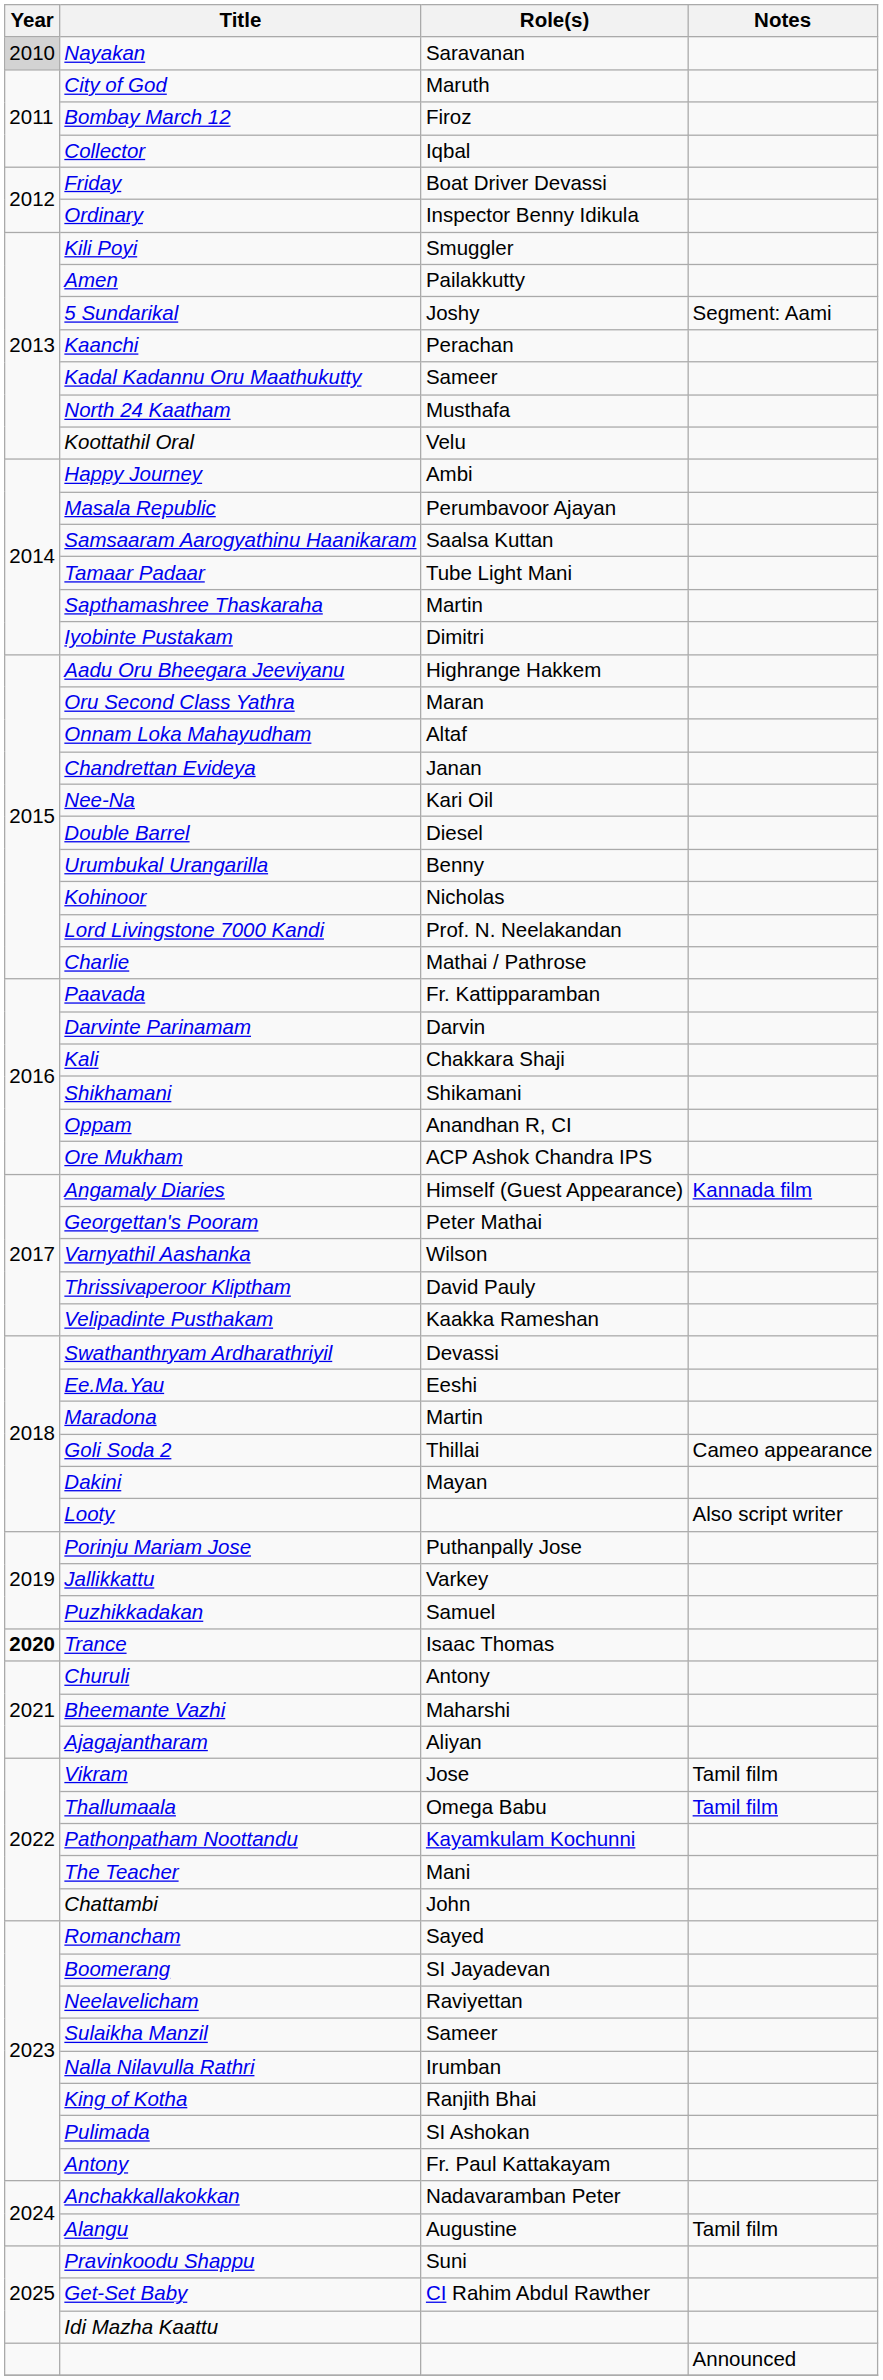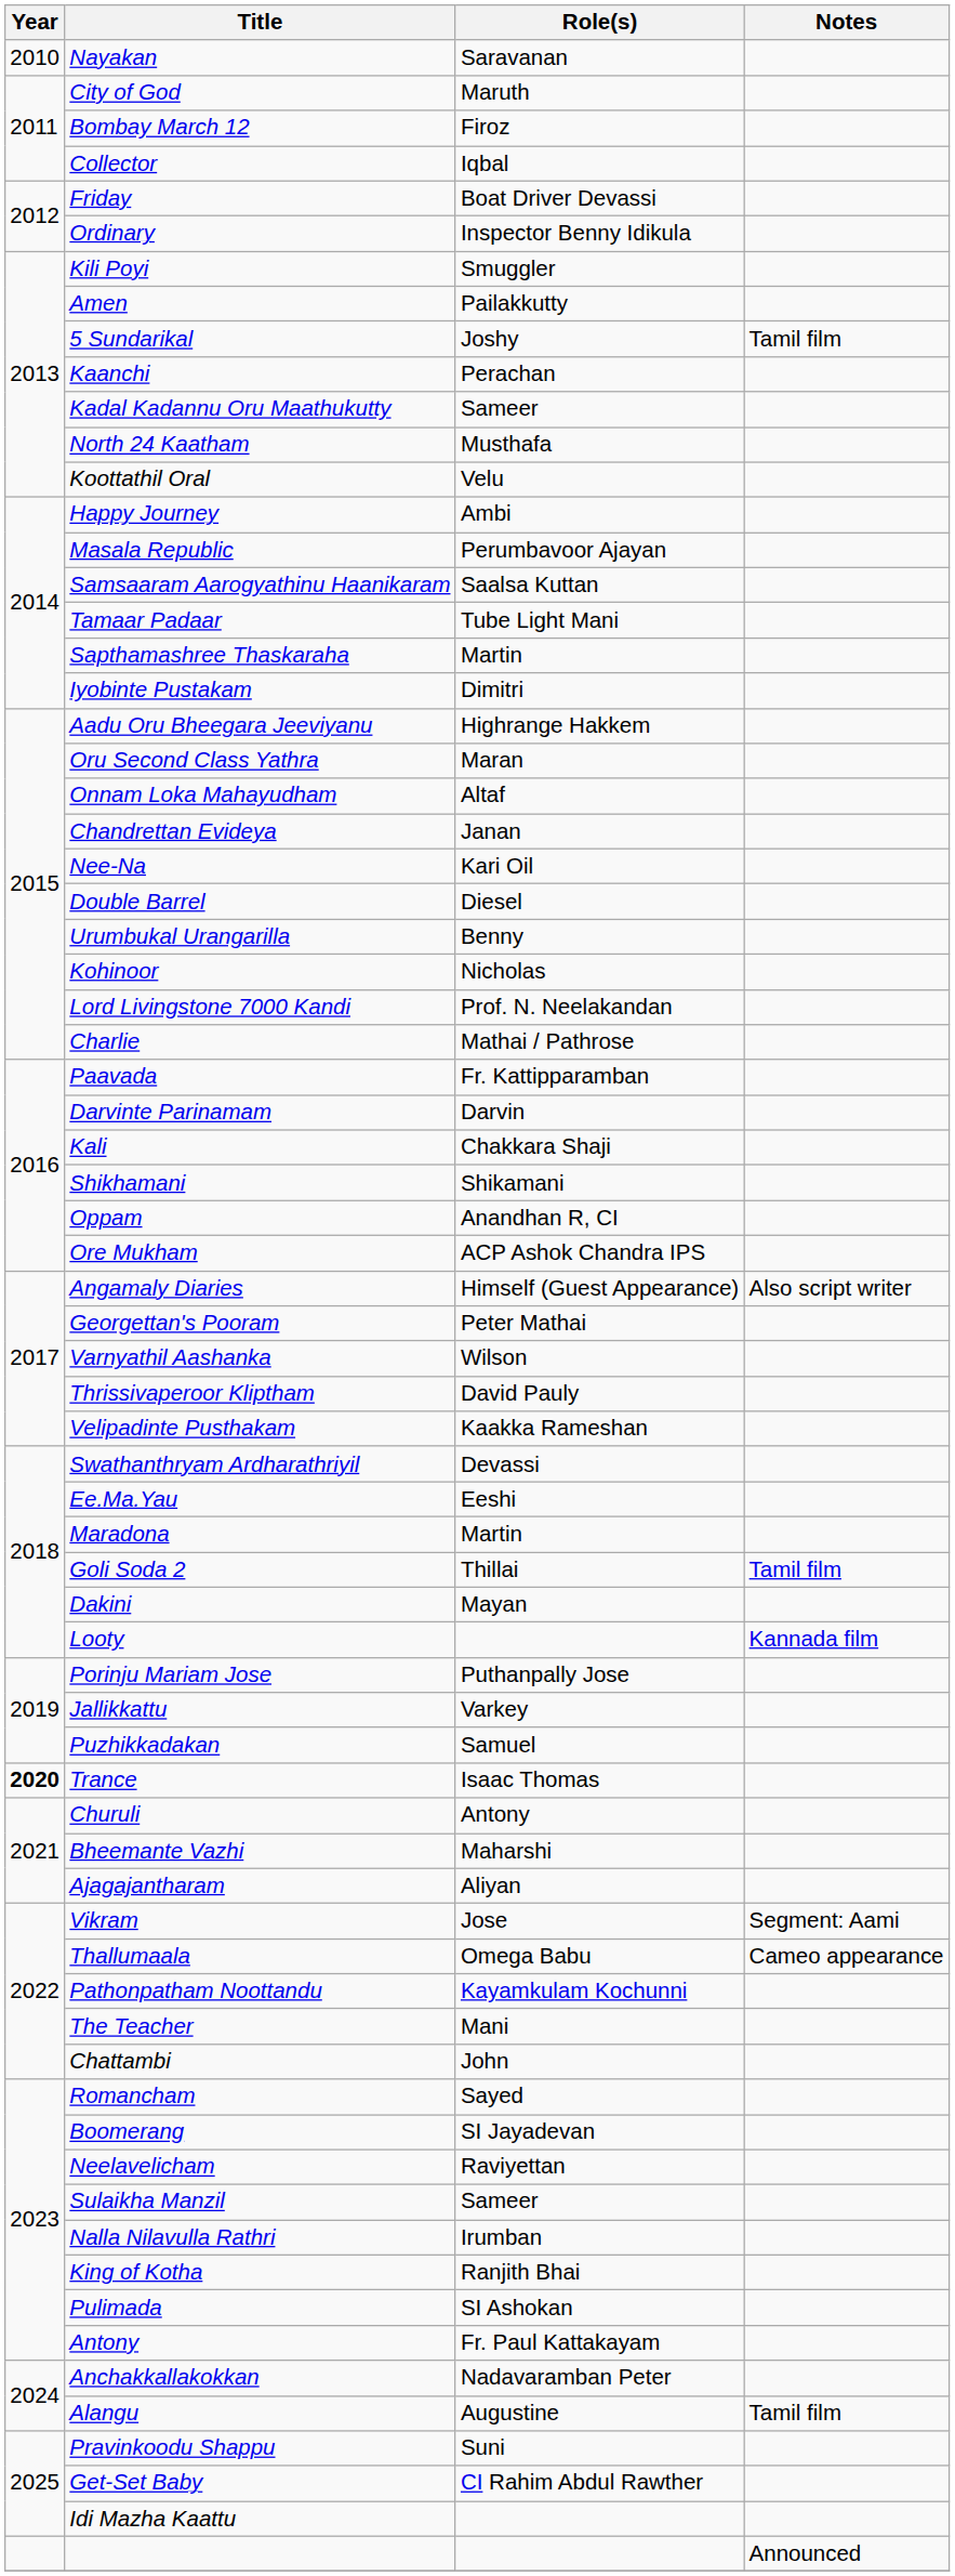Nayakan | Year: lightgrey background -> no background
5 Sundarikal | Notes: Segment: Aami -> Tamil film
Angamaly Diaries | Notes: Kannada film -> Also script writer
Goli Soda 2 | Notes: Cameo appearance -> Tamil film
Looty | Notes: Also script writer -> Kannada film
Vikram | Notes: Tamil film -> Segment: Aami
Thallumaala | Notes: Tamil film -> Cameo appearance
